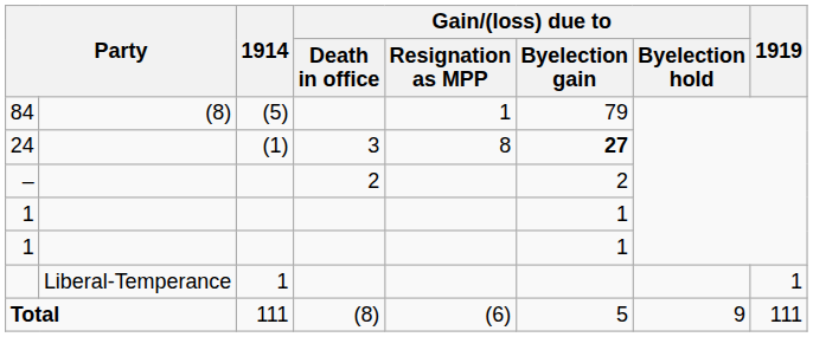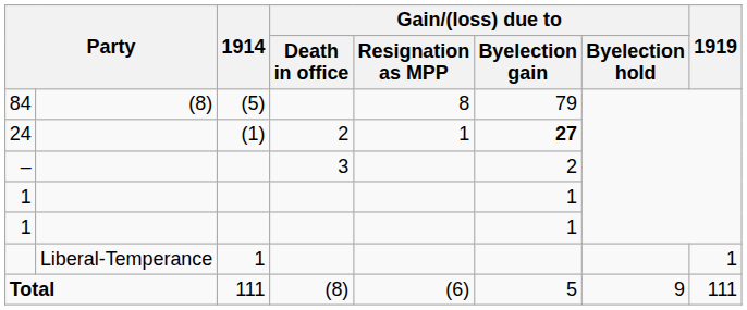84 | Gain/(loss) due to / Resignation as MPP: 1 -> 8
24 | Gain/(loss) due to / Death in office: 3 -> 2
24 | Gain/(loss) due to / Resignation as MPP: 8 -> 1
– | Gain/(loss) due to / Death in office: 2 -> 3
